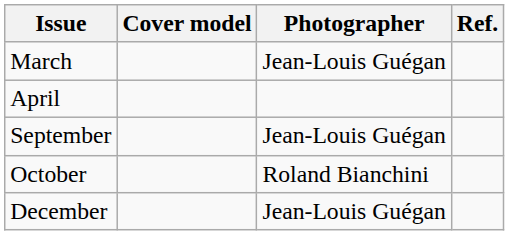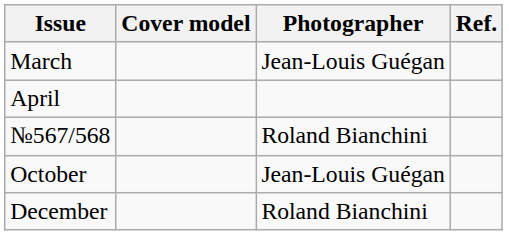+ row: №567/568 | Roland Bianchini
- row: September | Jean-Louis Guégan
October | Photographer: Roland Bianchini -> Jean-Louis Guégan
December | Photographer: Jean-Louis Guégan -> Roland Bianchini
